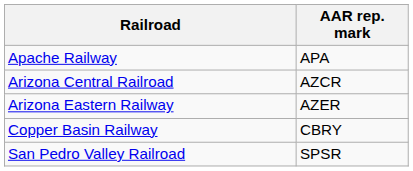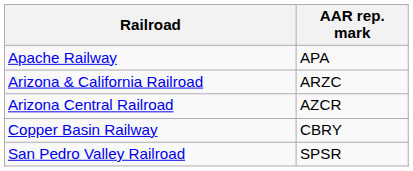+ row: Arizona & California Railroad | ARZC
- row: Arizona Eastern Railway | AZER
